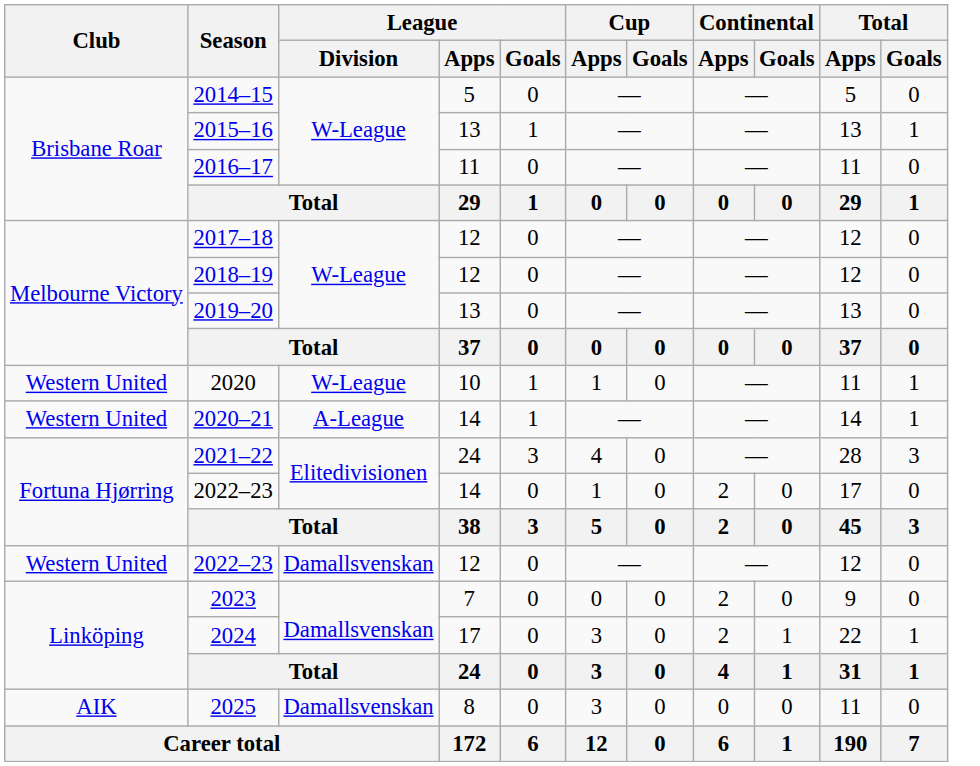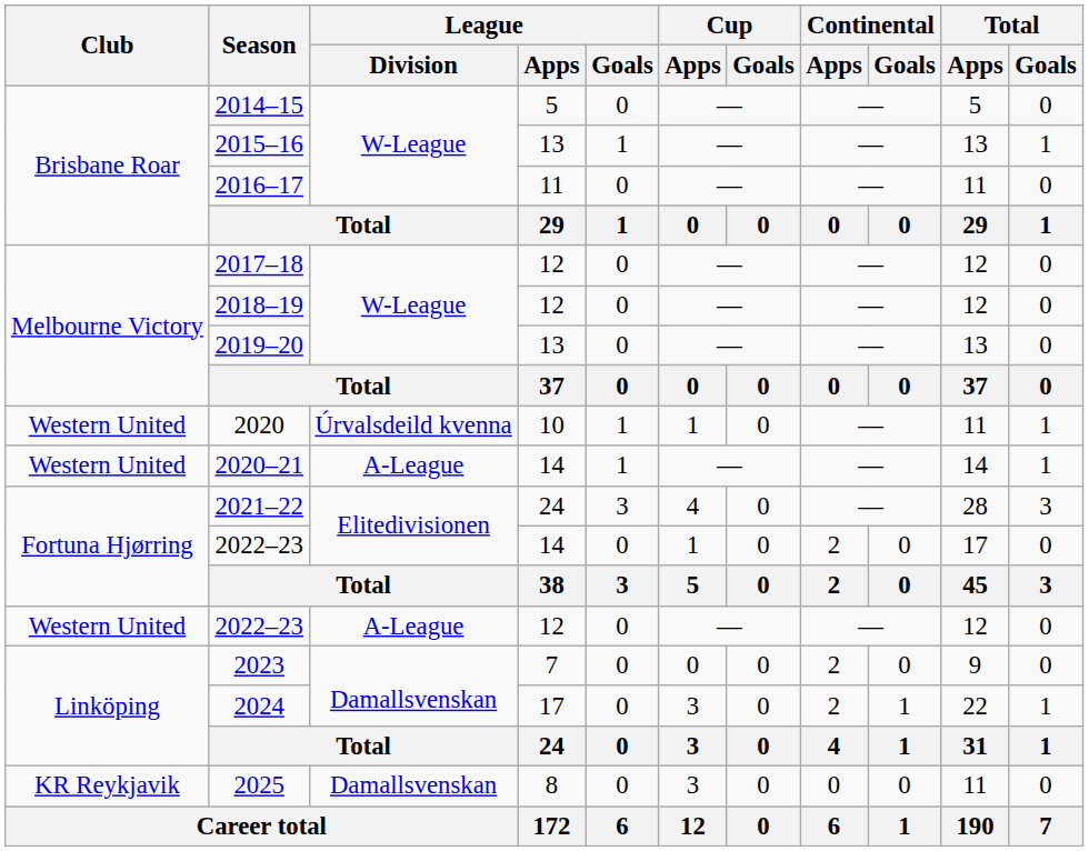2020 | League / Division: W-League -> Úrvalsdeild kvenna
2022–23 / 12 | League / Division: Damallsvenskan -> A-League
2025 | Club: AIK -> KR Reykjavik
